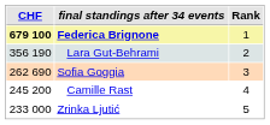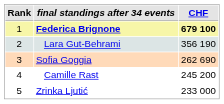columns swapped: Rank <-> CHF
